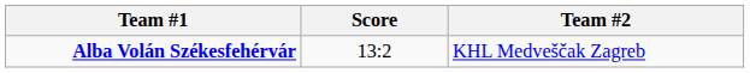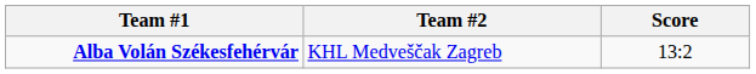columns swapped: Score <-> Team #2
